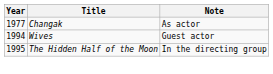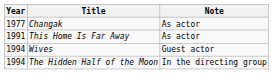+ row: 1991 | This Home Is Far Away | As actor
The Hidden Half of the Moon | Year: 1995 -> 1994
